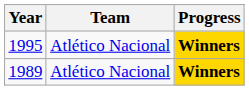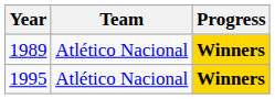rows swapped: 1989 <-> 1995
